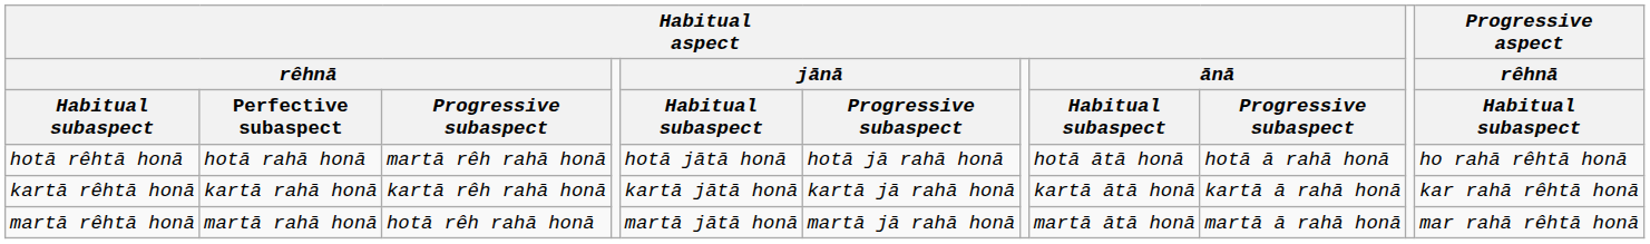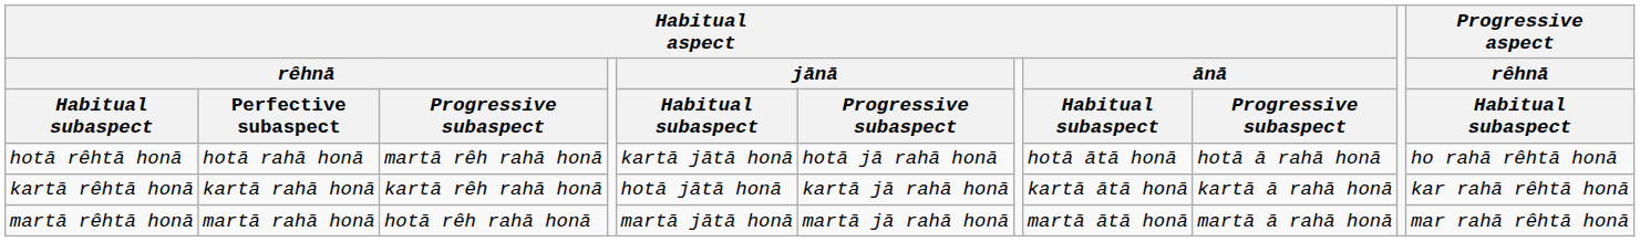hotā rêhtā honā | column 5: hotā jātā honā -> kartā jātā honā
kartā rêhtā honā | column 5: kartā jātā honā -> hotā jātā honā
